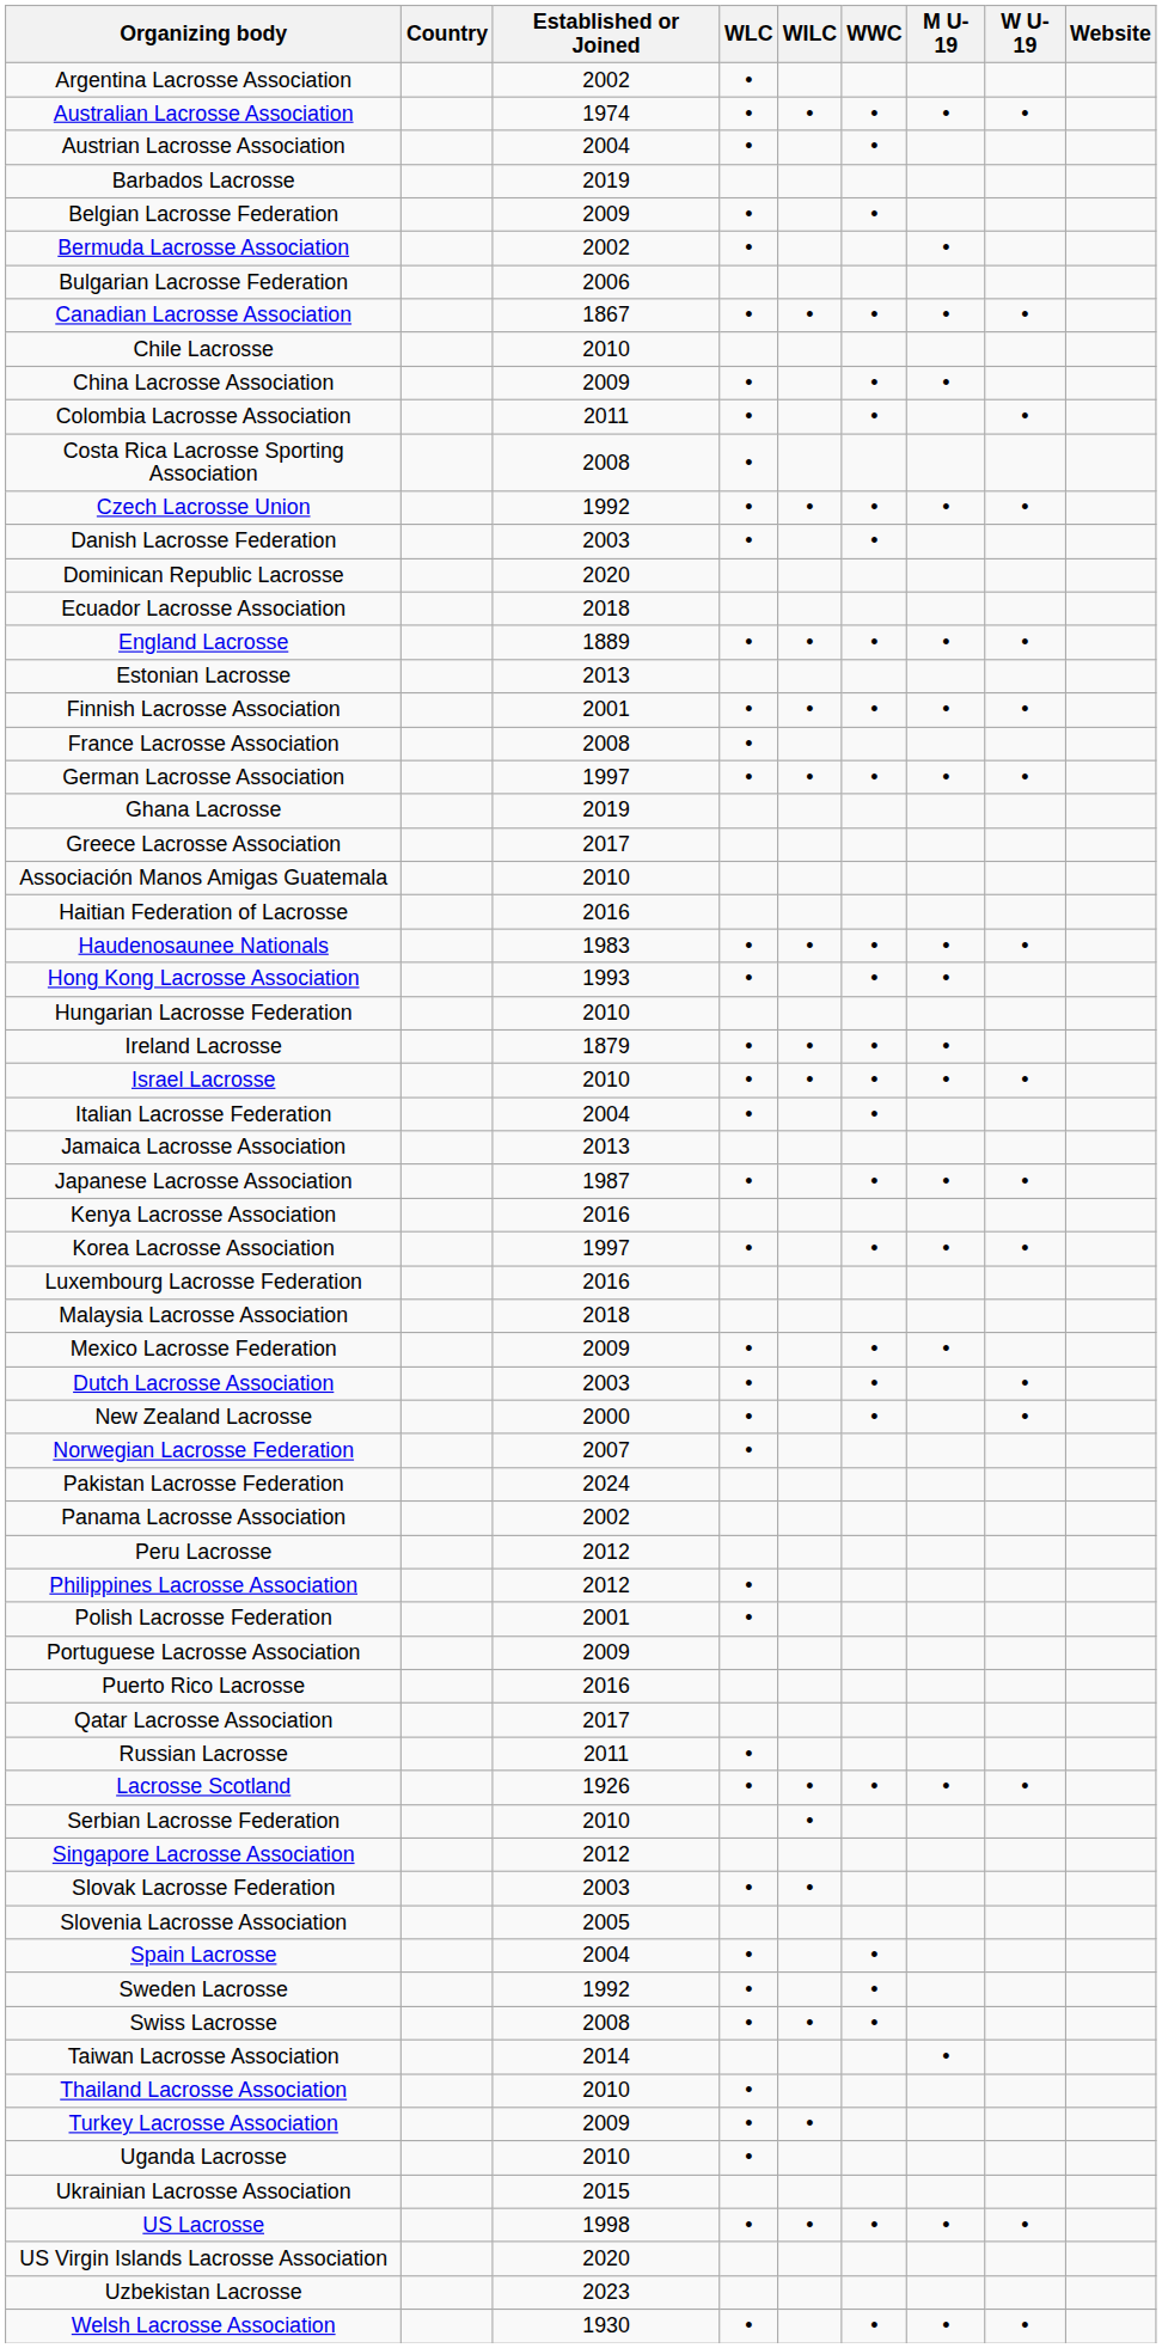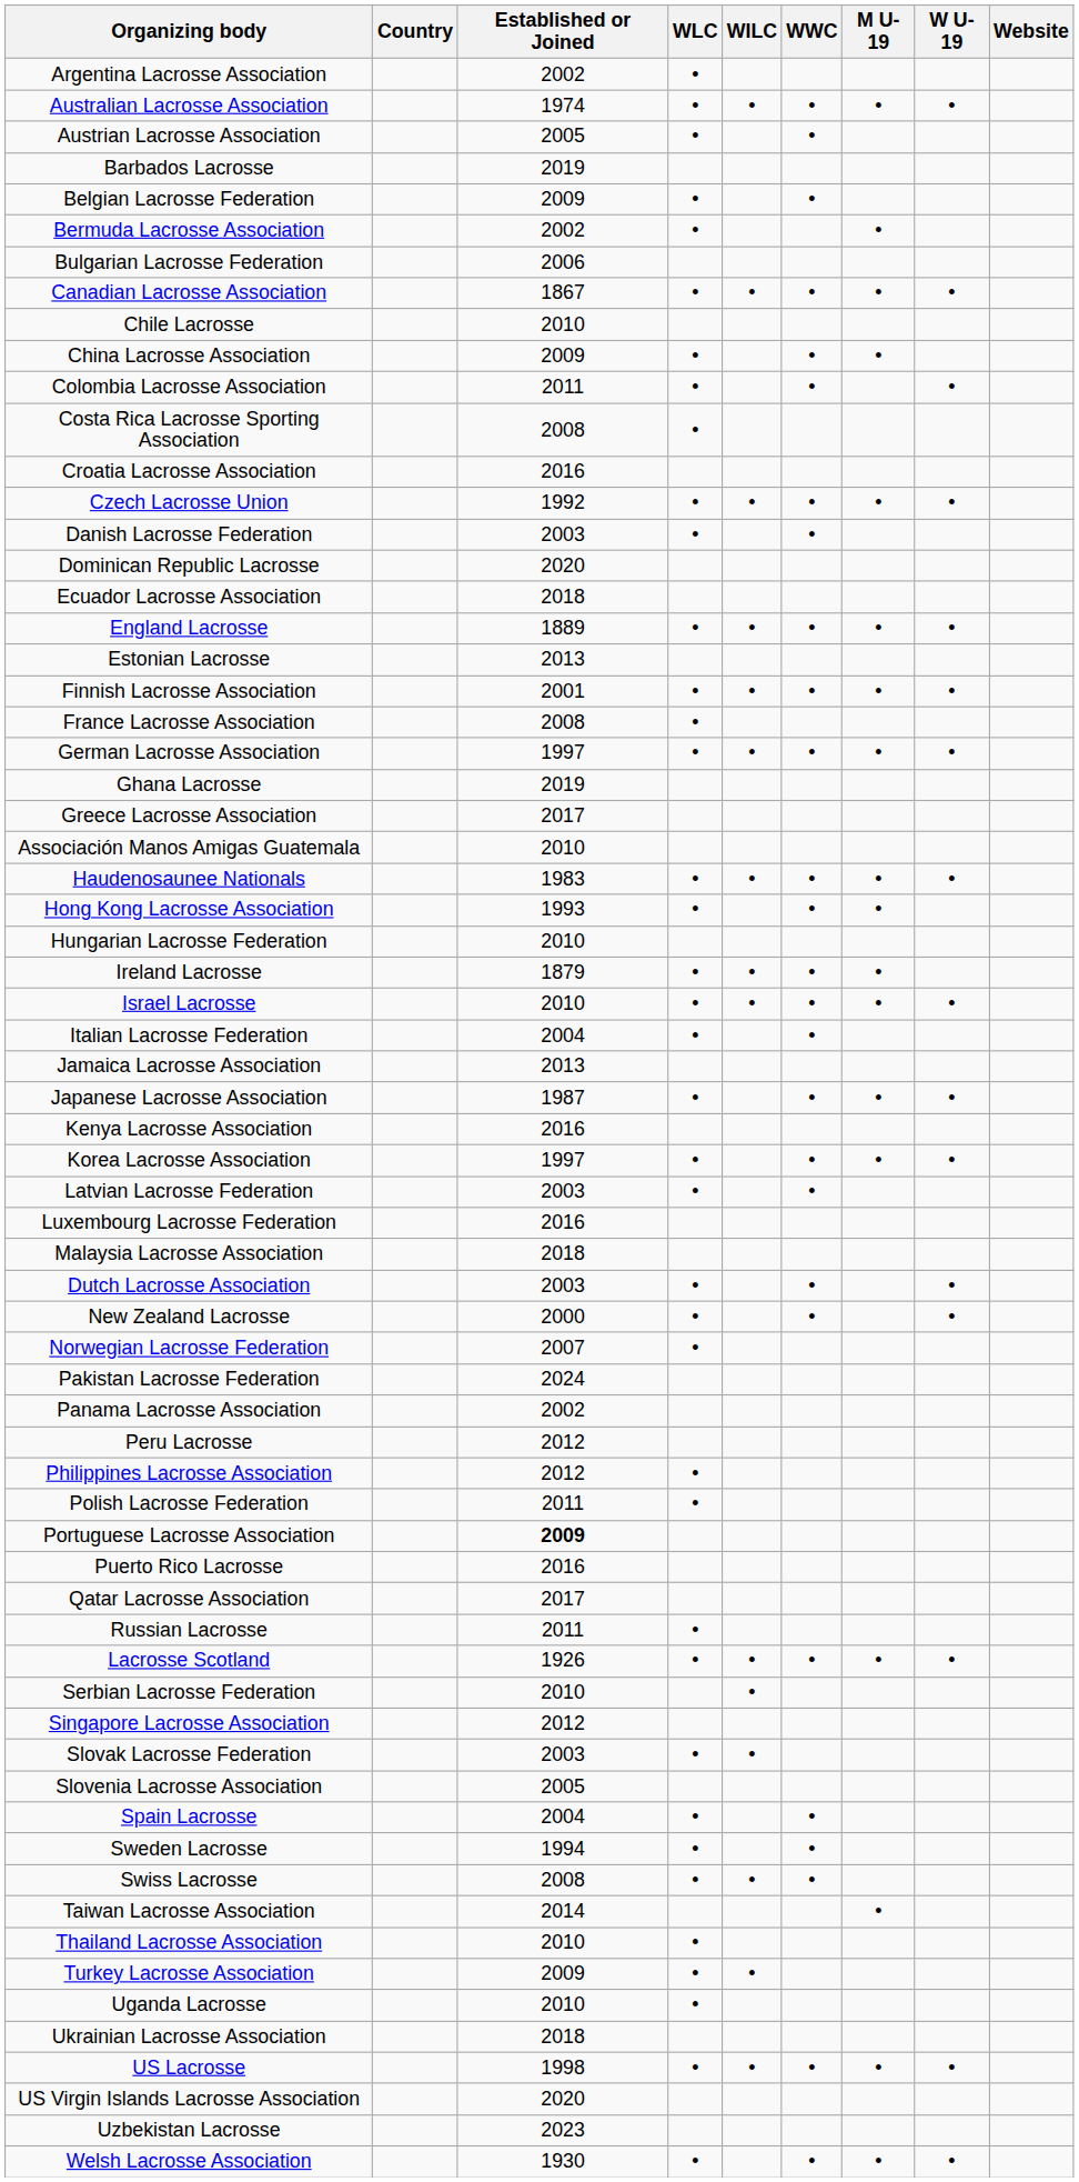Austrian Lacrosse Association | Established or Joined: 2004 -> 2005
+ row: Croatia Lacrosse Association | 2016
- row: Haitian Federation of Lacrosse | 2016
+ row: Latvian Lacrosse Federation | 2003 | • | •
- row: Mexico Lacrosse Federation | 2009 | • | • | •
Polish Lacrosse Federation | Established or Joined: 2001 -> 2011
Portuguese Lacrosse Association | Established or Joined: normal -> bold
Sweden Lacrosse | Established or Joined: 1992 -> 1994
Ukrainian Lacrosse Association | Established or Joined: 2015 -> 2018
